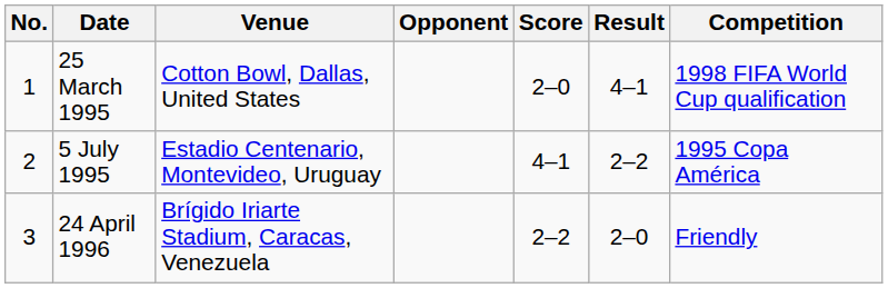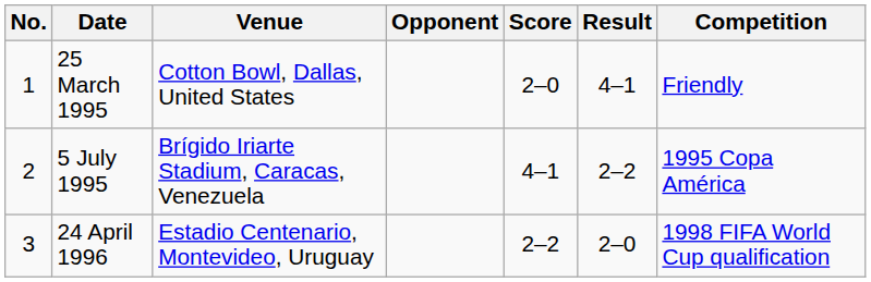25 March 1995 | Competition: 1998 FIFA World Cup qualification -> Friendly
5 July 1995 | Venue: Estadio Centenario, Montevideo, Uruguay -> Brígido Iriarte Stadium, Caracas, Venezuela
24 April 1996 | Venue: Brígido Iriarte Stadium, Caracas, Venezuela -> Estadio Centenario, Montevideo, Uruguay
24 April 1996 | Competition: Friendly -> 1998 FIFA World Cup qualification
